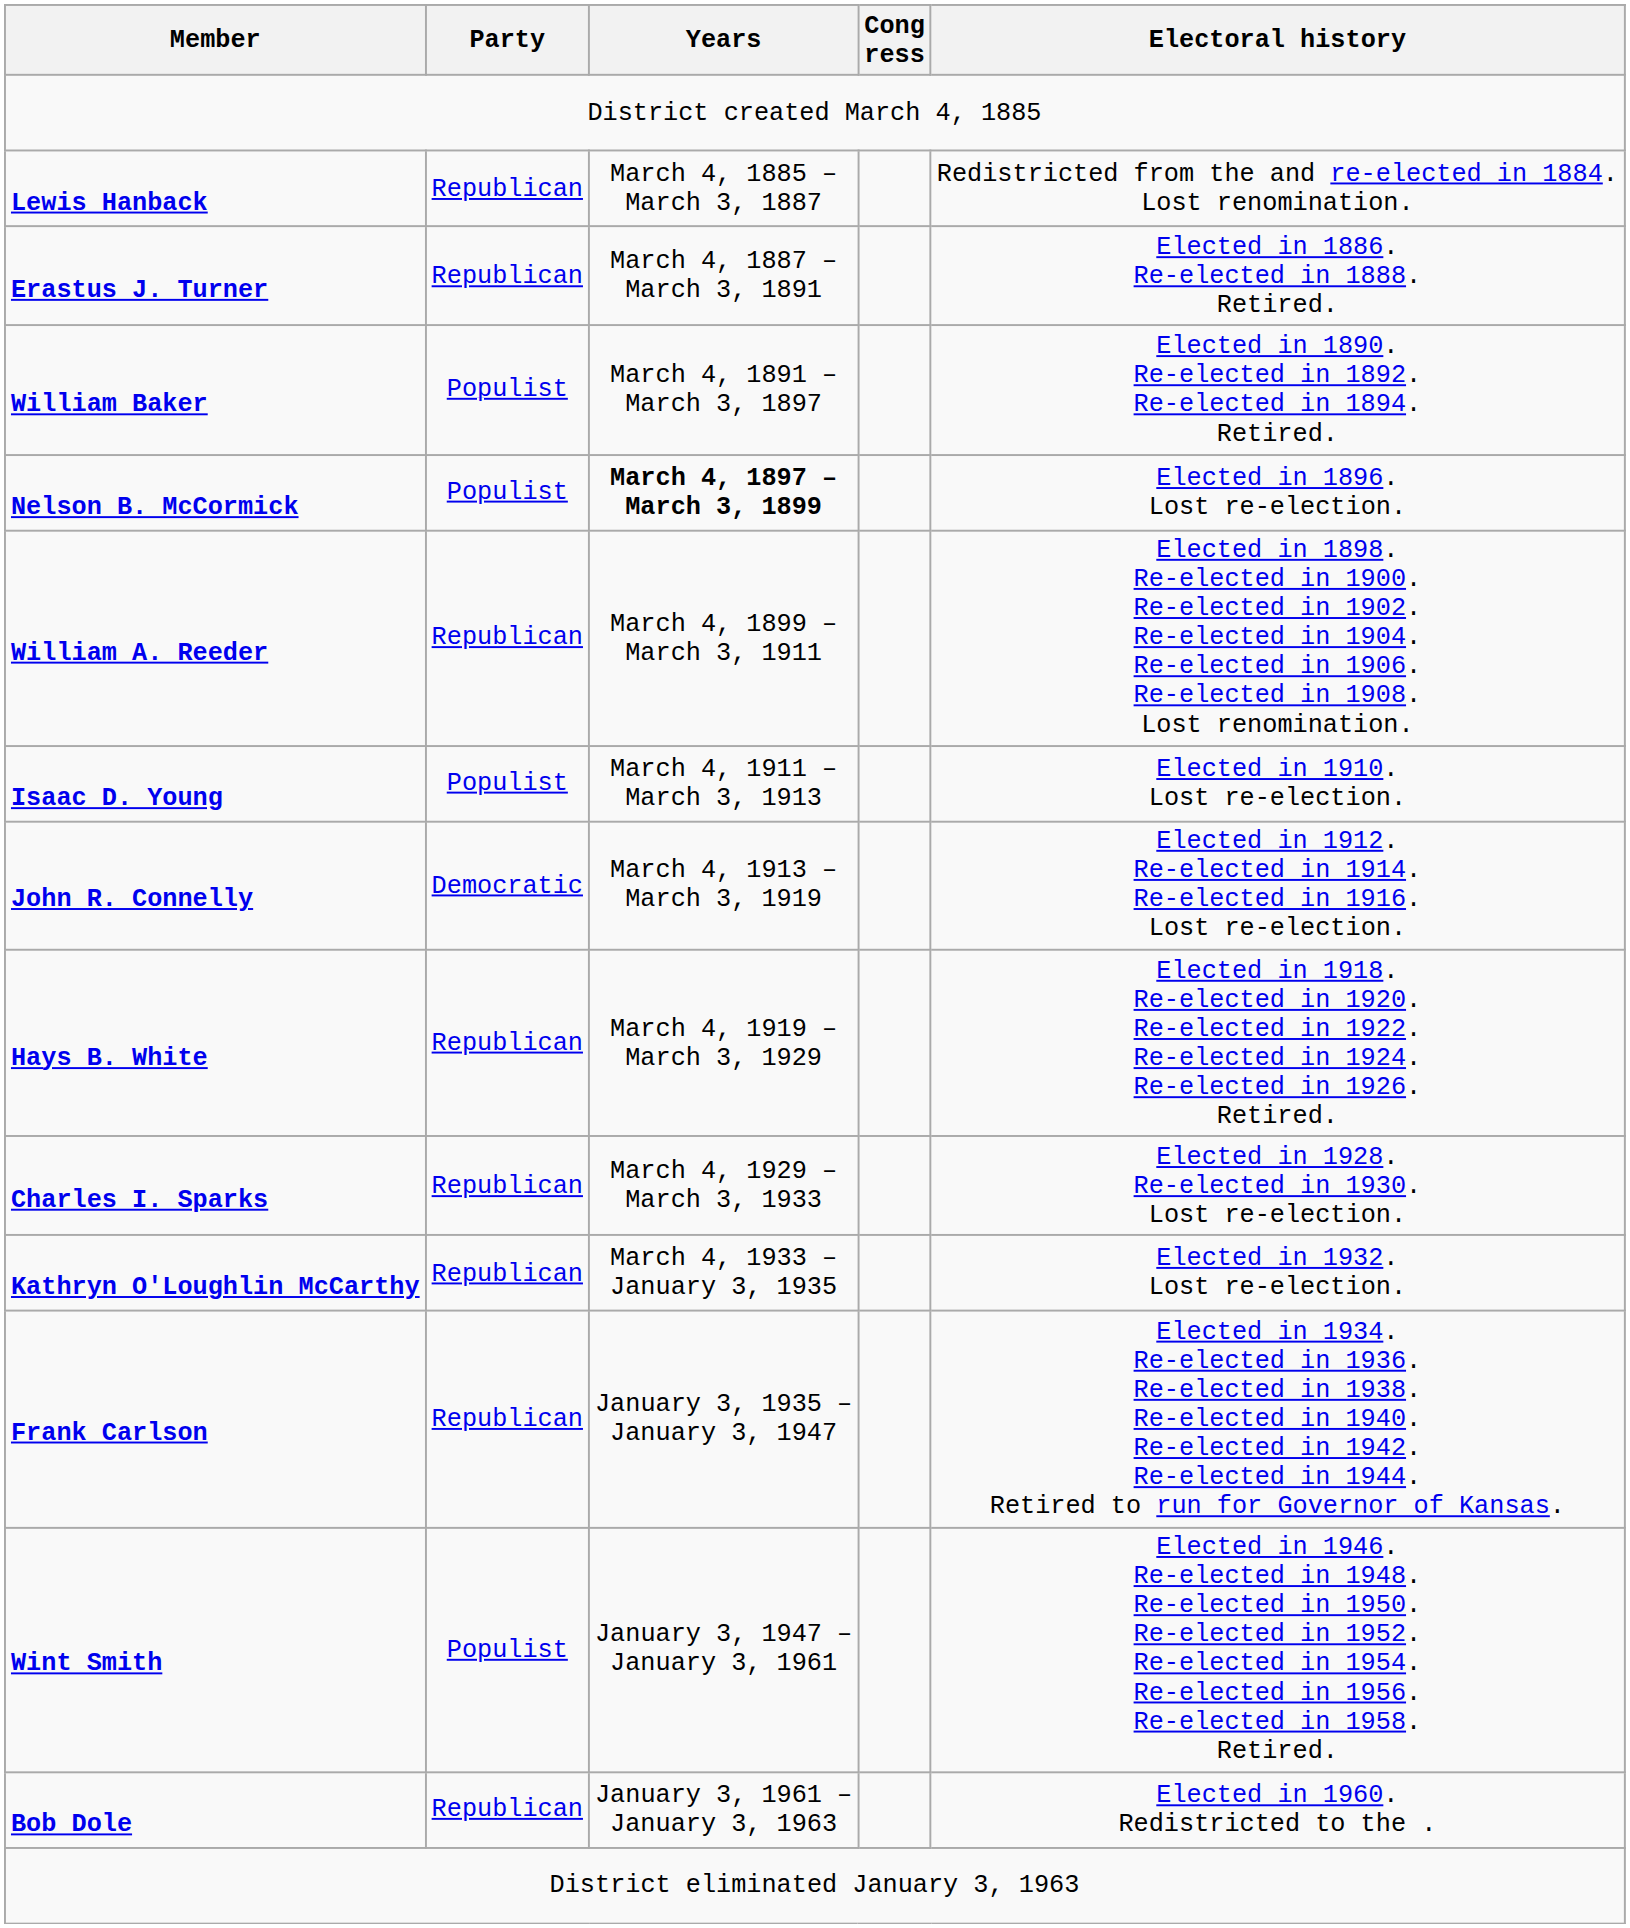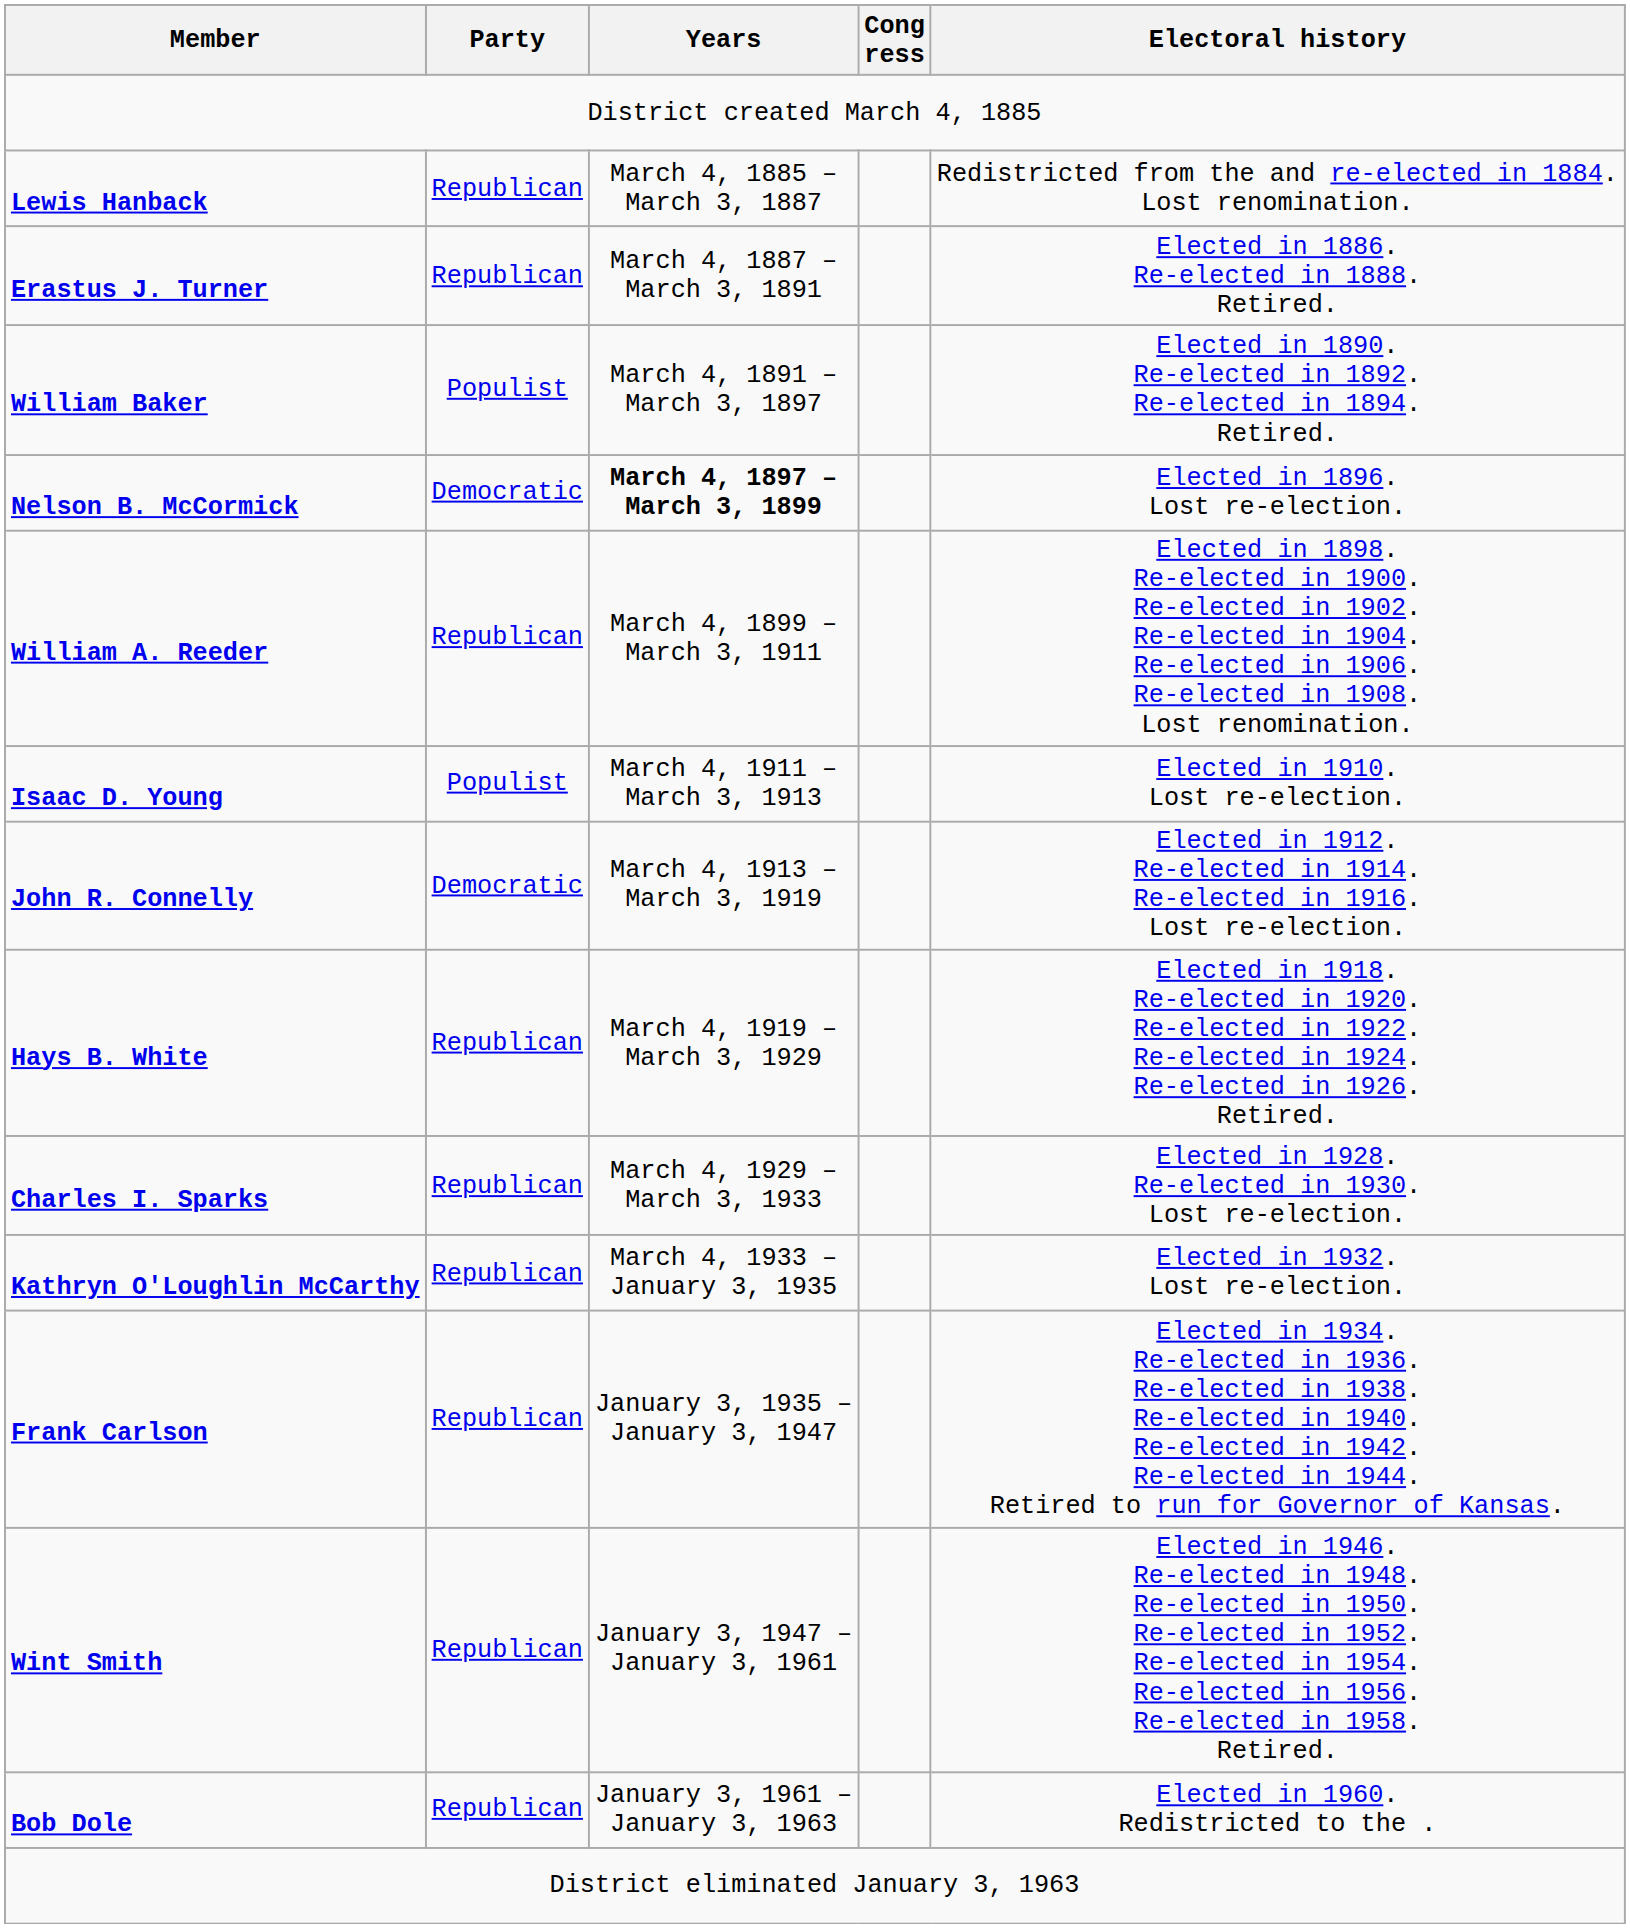Nelson B. McCormick | Party: Populist -> Democratic
Wint Smith | Party: Populist -> Republican
